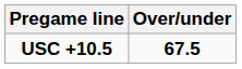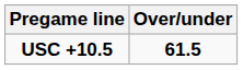USC +10.5 | Over/under: 67.5 -> 61.5
